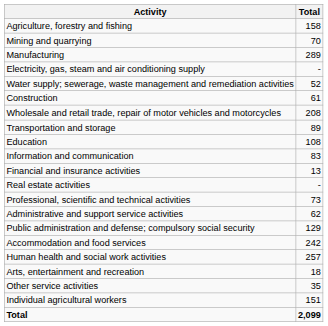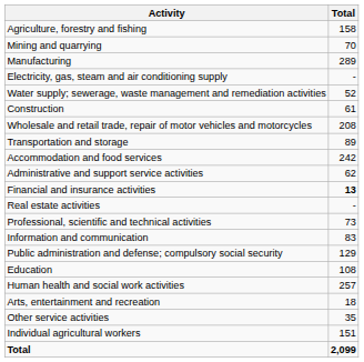rows swapped: Accommodation and food services <-> Education
rows swapped: Information and communication <-> Administrative and support service activities
Financial and insurance activities | Total: normal -> bold
